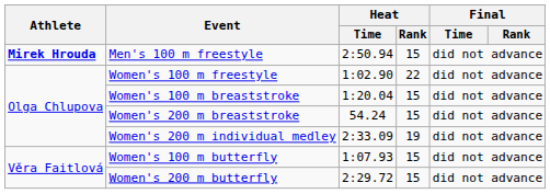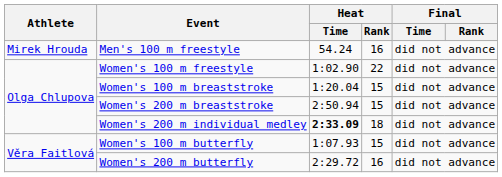Men's 100 m freestyle | Athlete: bold -> normal
Men's 100 m freestyle | Heat / Time: 2:50.94 -> 54.24
Men's 100 m freestyle | Heat / Rank: 15 -> 16
Women's 200 m breaststroke | Heat / Time: 54.24 -> 2:50.94
Women's 200 m individual medley | Heat / Time: normal -> bold
Women's 200 m individual medley | Heat / Rank: 19 -> 18
Women's 200 m butterfly | Heat / Rank: 15 -> 16
